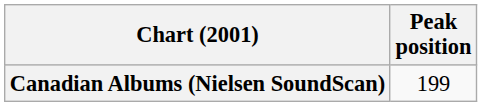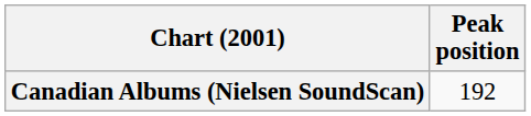Canadian Albums (Nielsen SoundScan) | Peak position: 199 -> 192
